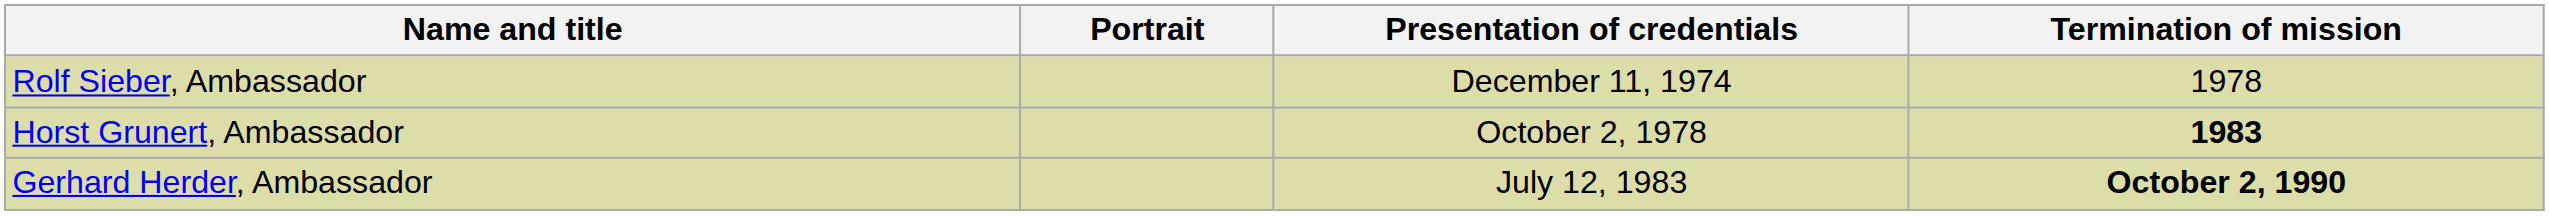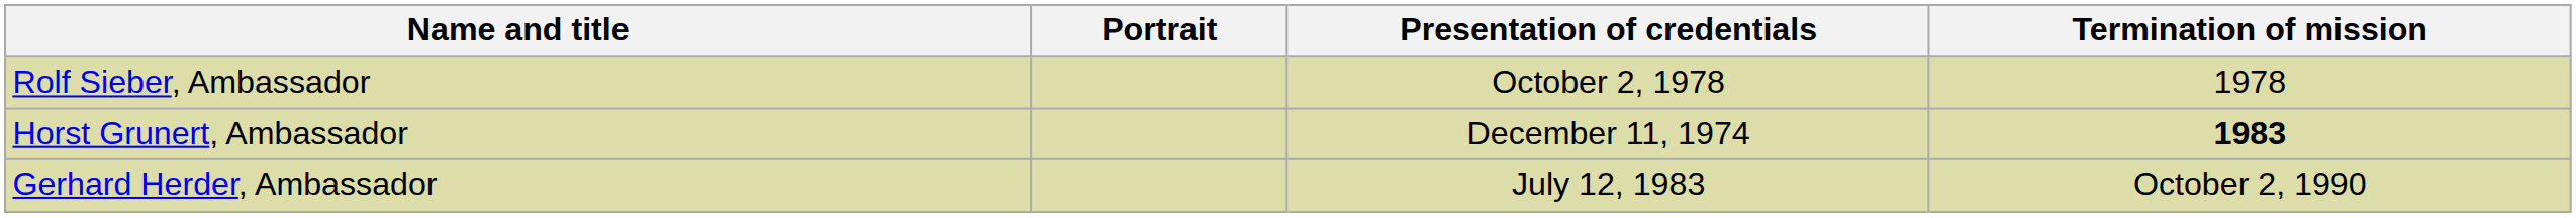Rolf Sieber, Ambassador | Presentation of credentials: December 11, 1974 -> October 2, 1978
Horst Grunert, Ambassador | Presentation of credentials: October 2, 1978 -> December 11, 1974
Gerhard Herder, Ambassador | Termination of mission: bold -> normal
